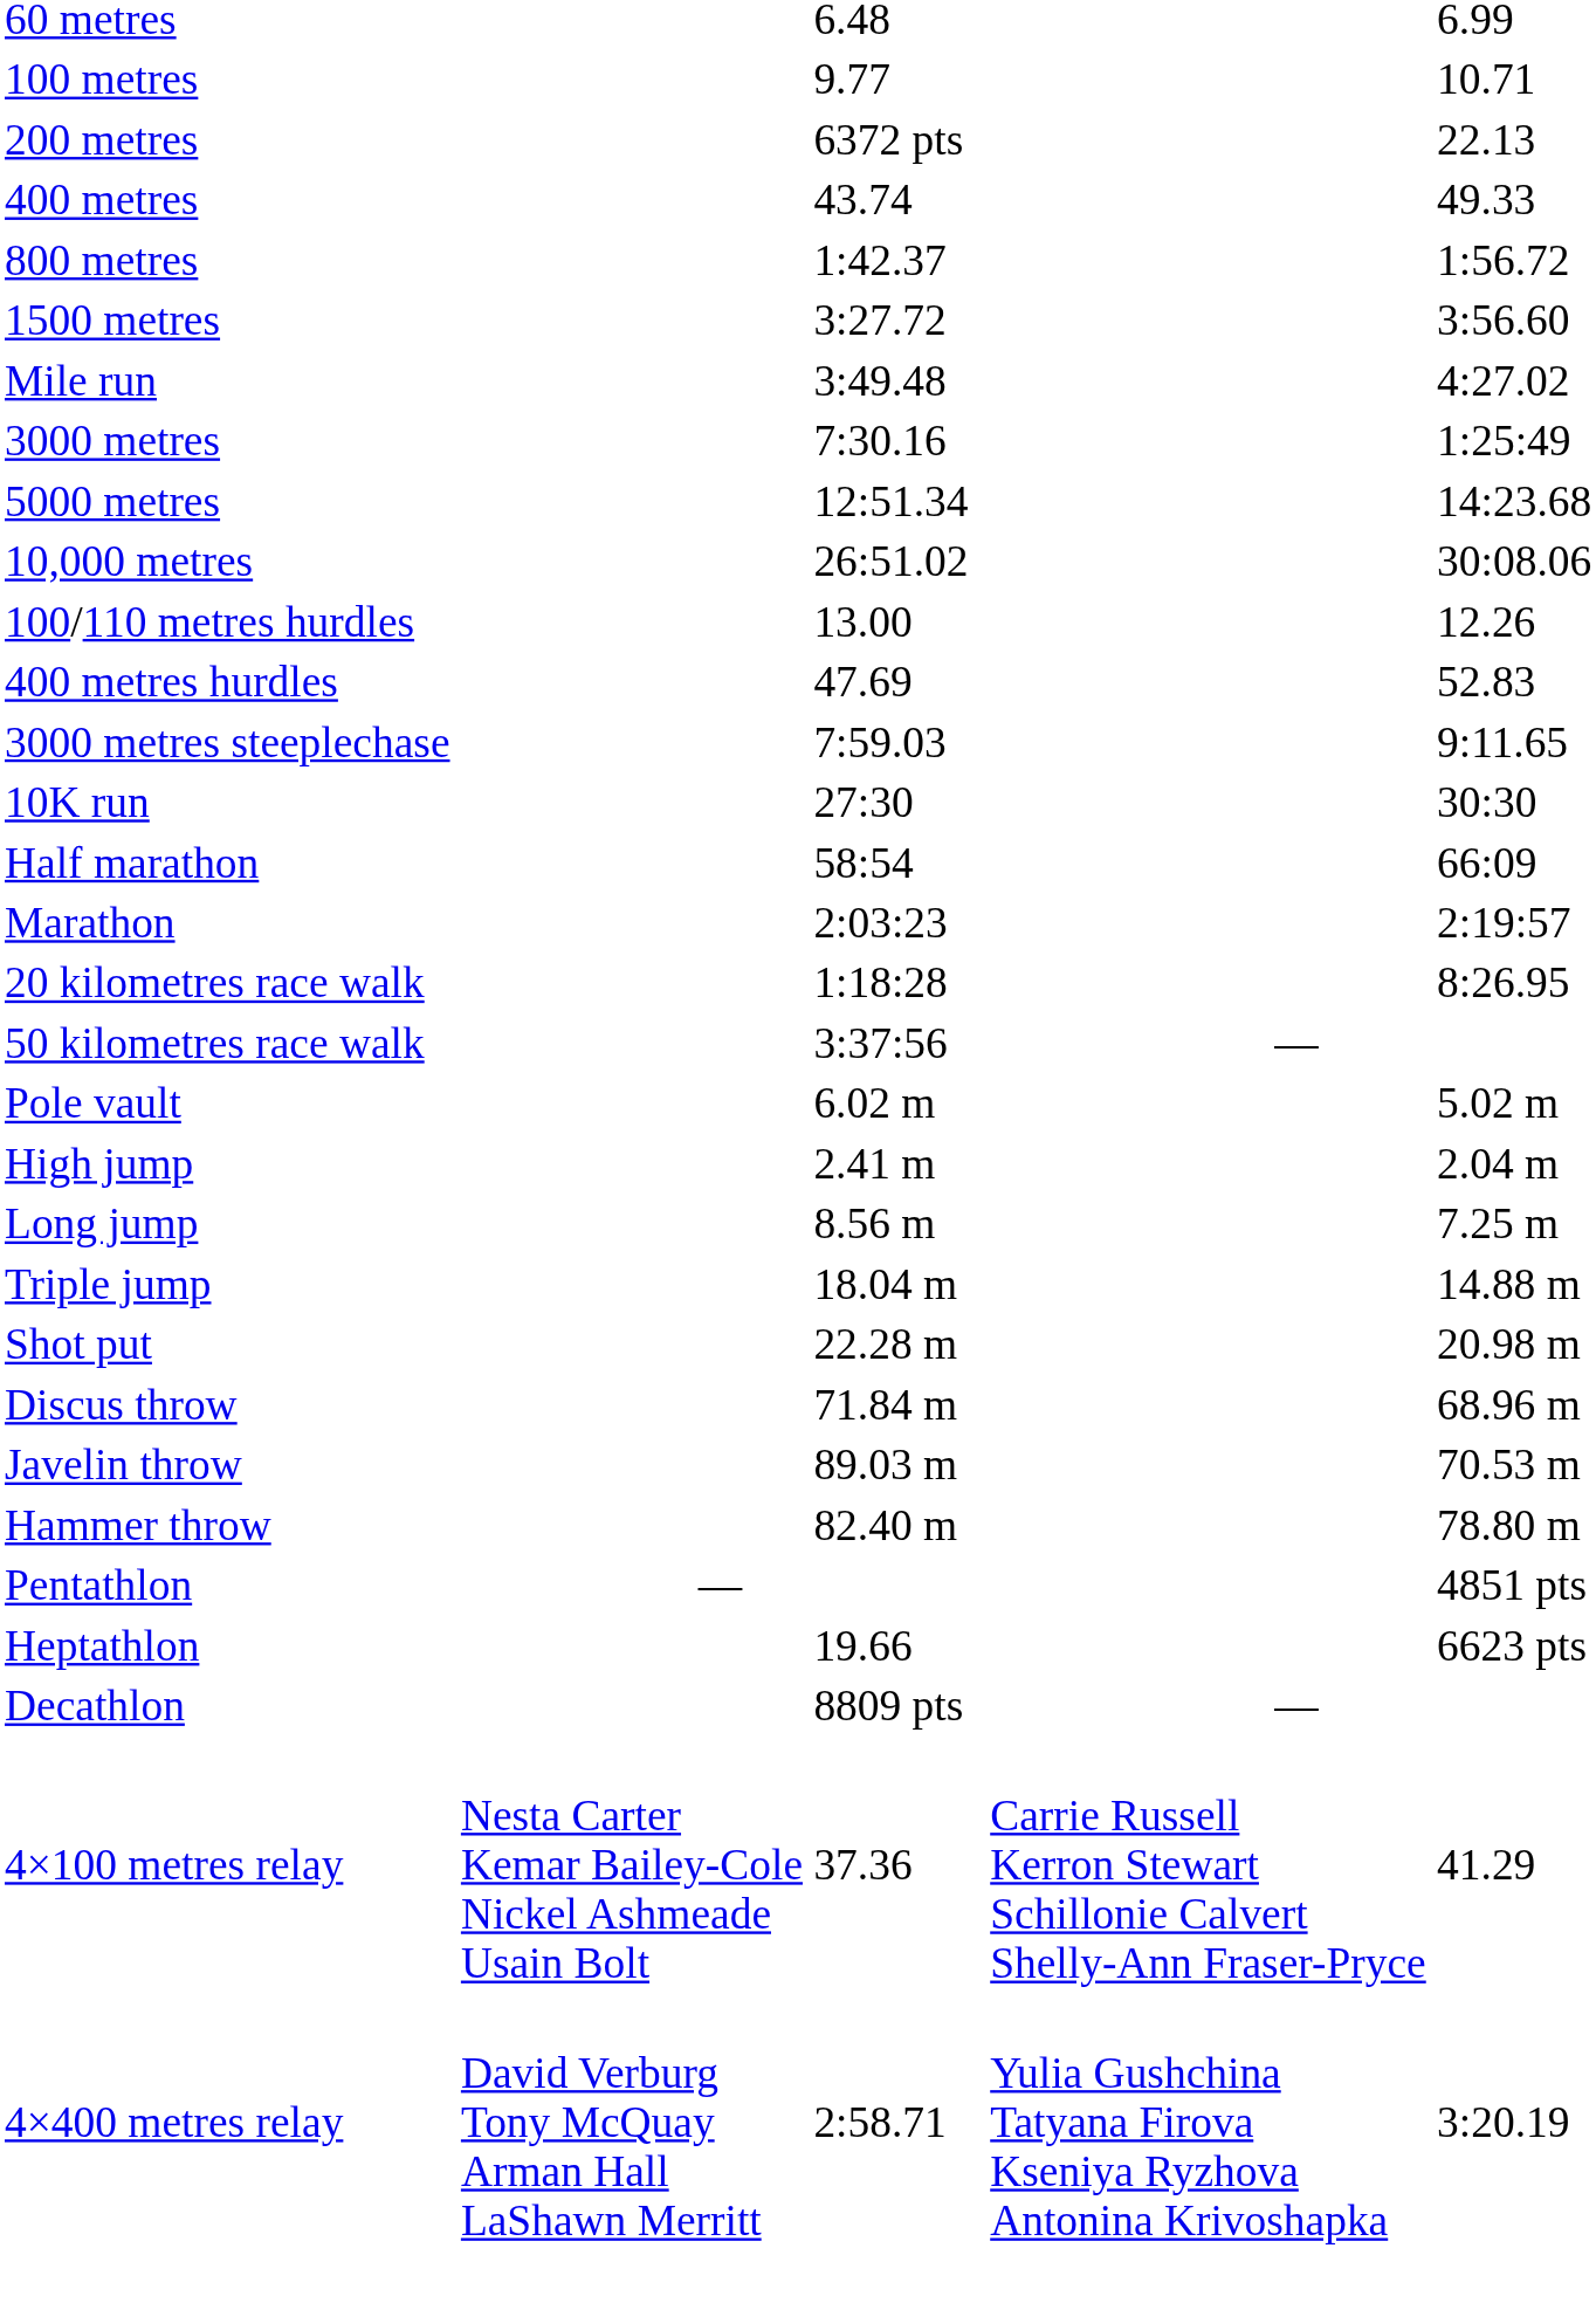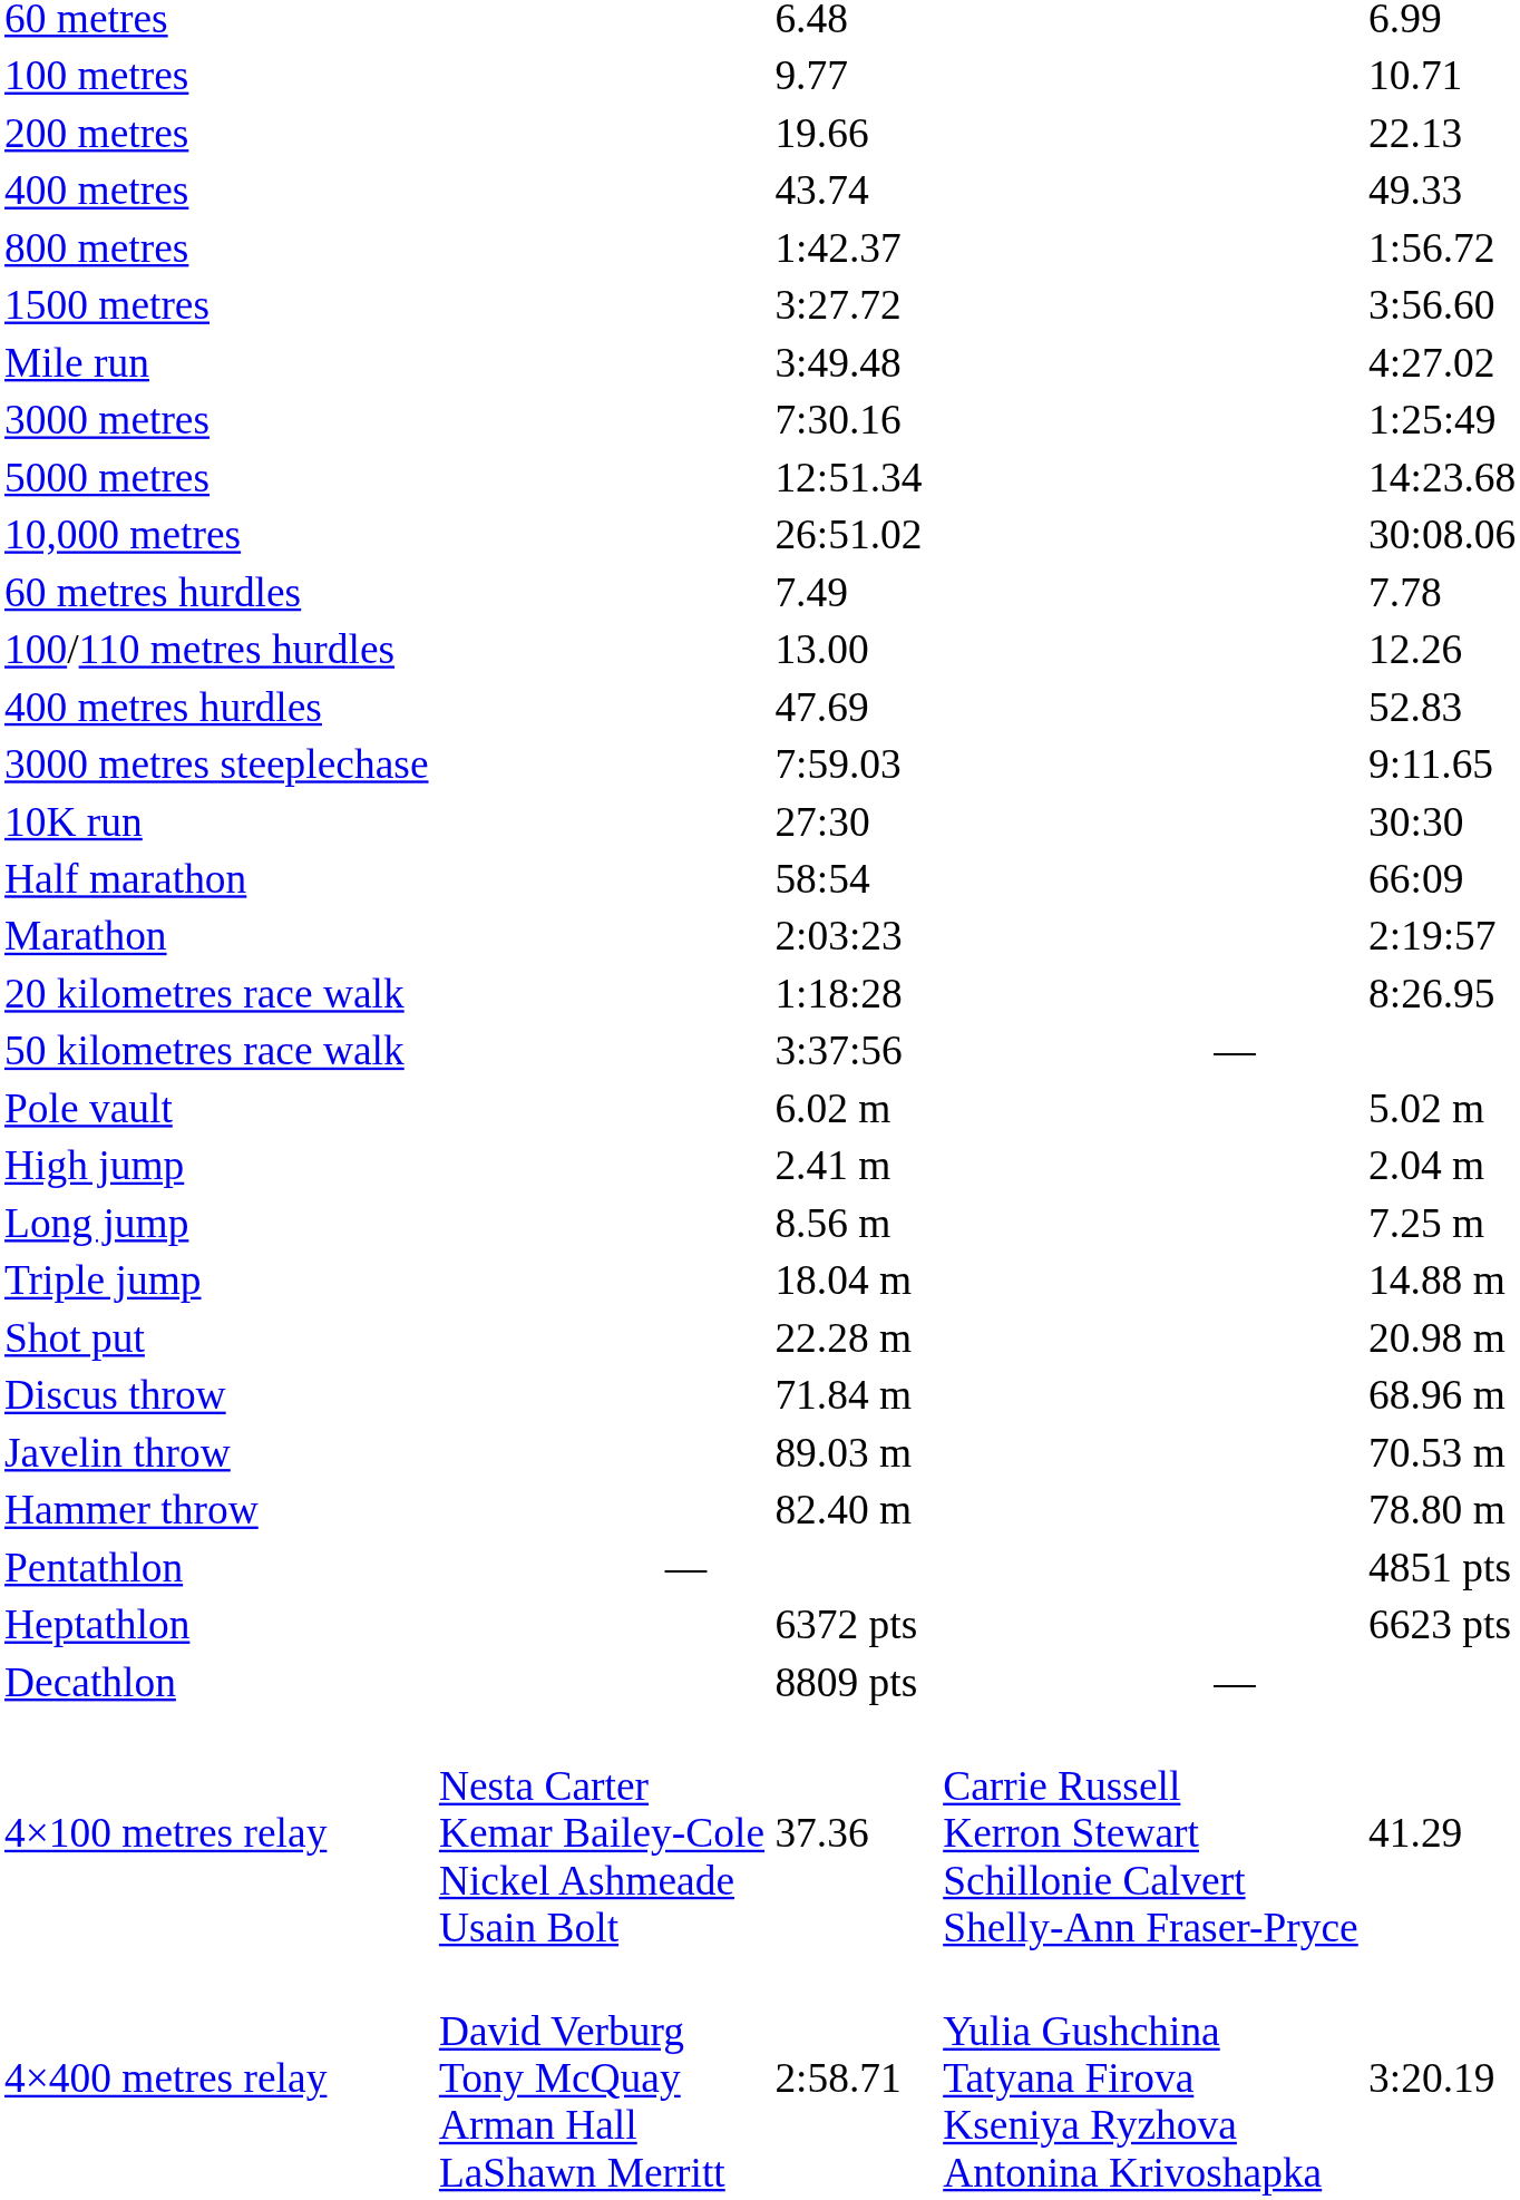200 metres | column 3: 6372 pts -> 19.66
+ row: 60 metres hurdles | 7.49 | 7.78
Heptathlon | column 3: 19.66 -> 6372 pts
